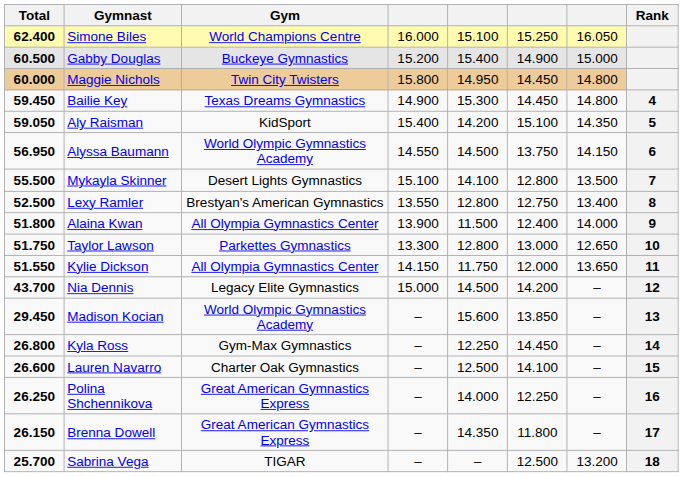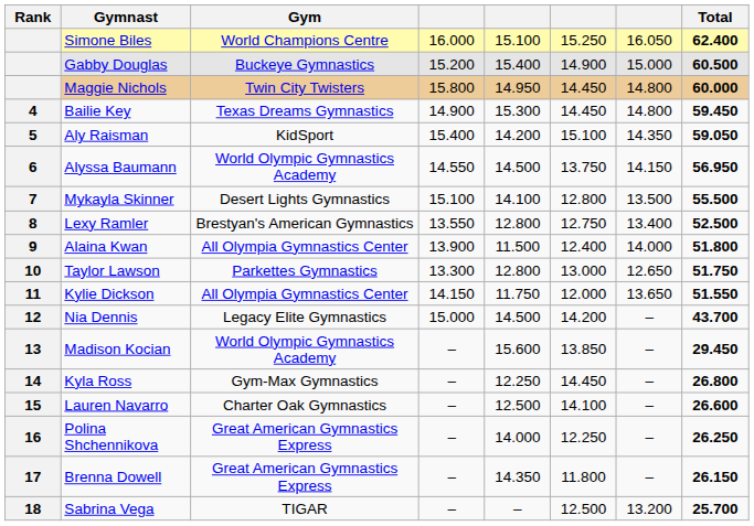columns swapped: Rank <-> Total
